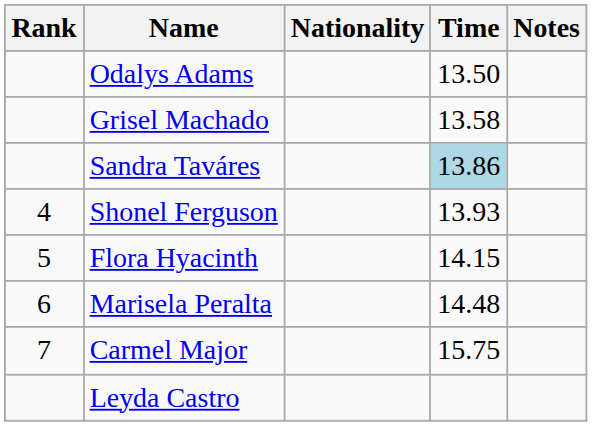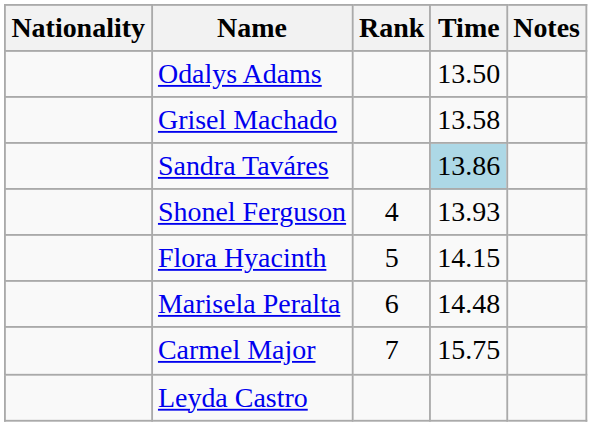columns swapped: Rank <-> Nationality
